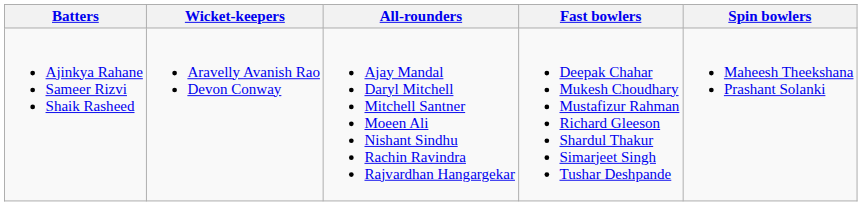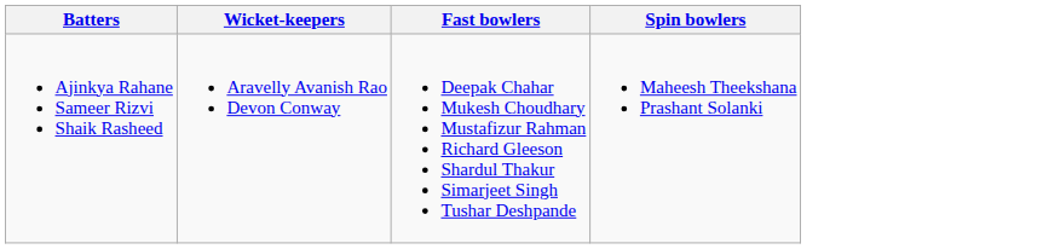- column: All-rounders | Ajay Mandal Daryl Mitchell Mitchell Santner Moeen Ali Nishant Sindhu Rachin Ravindra Rajvardhan Hangargekar
